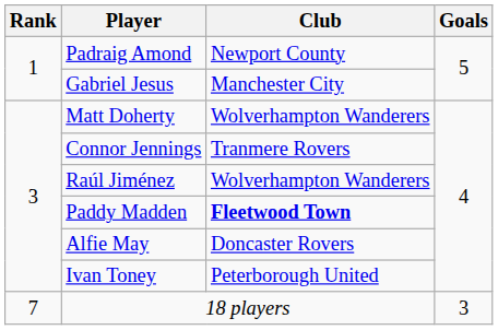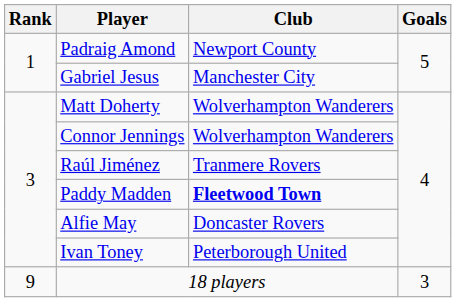Connor Jennings | Club: Tranmere Rovers -> Wolverhampton Wanderers
Raúl Jiménez | Club: Wolverhampton Wanderers -> Tranmere Rovers
18 players | Rank: 7 -> 9
